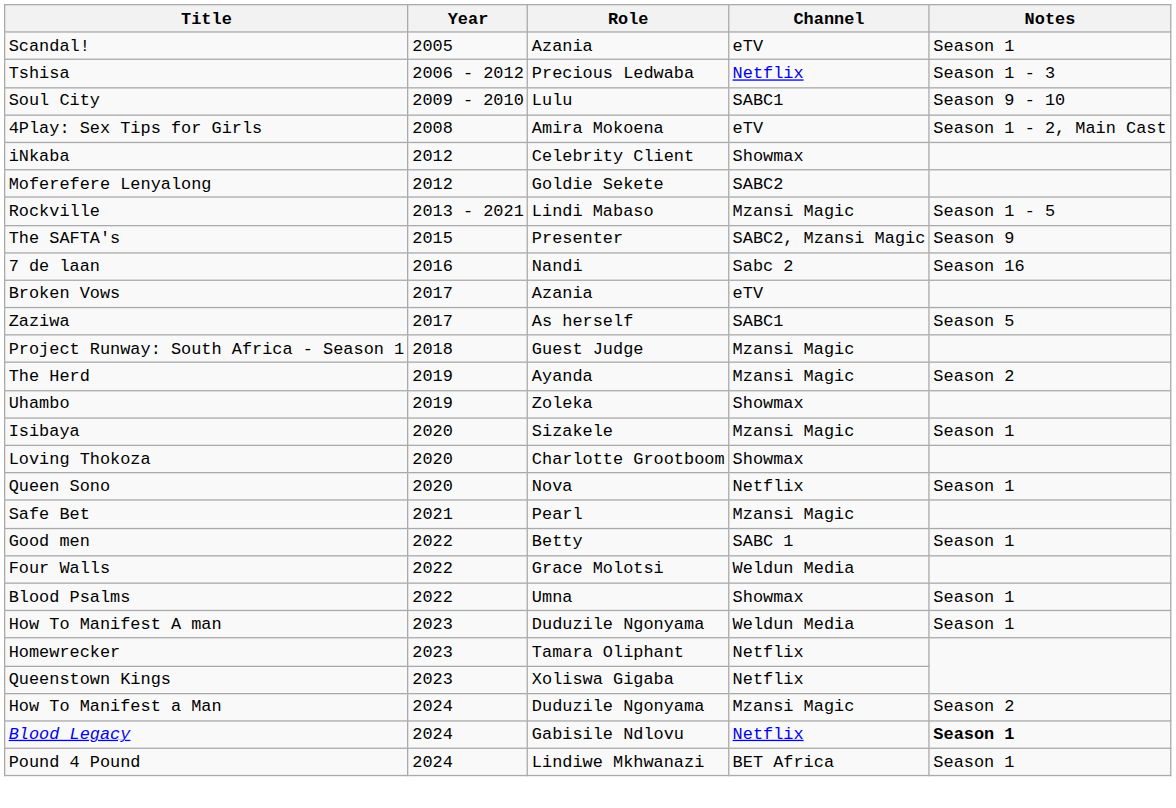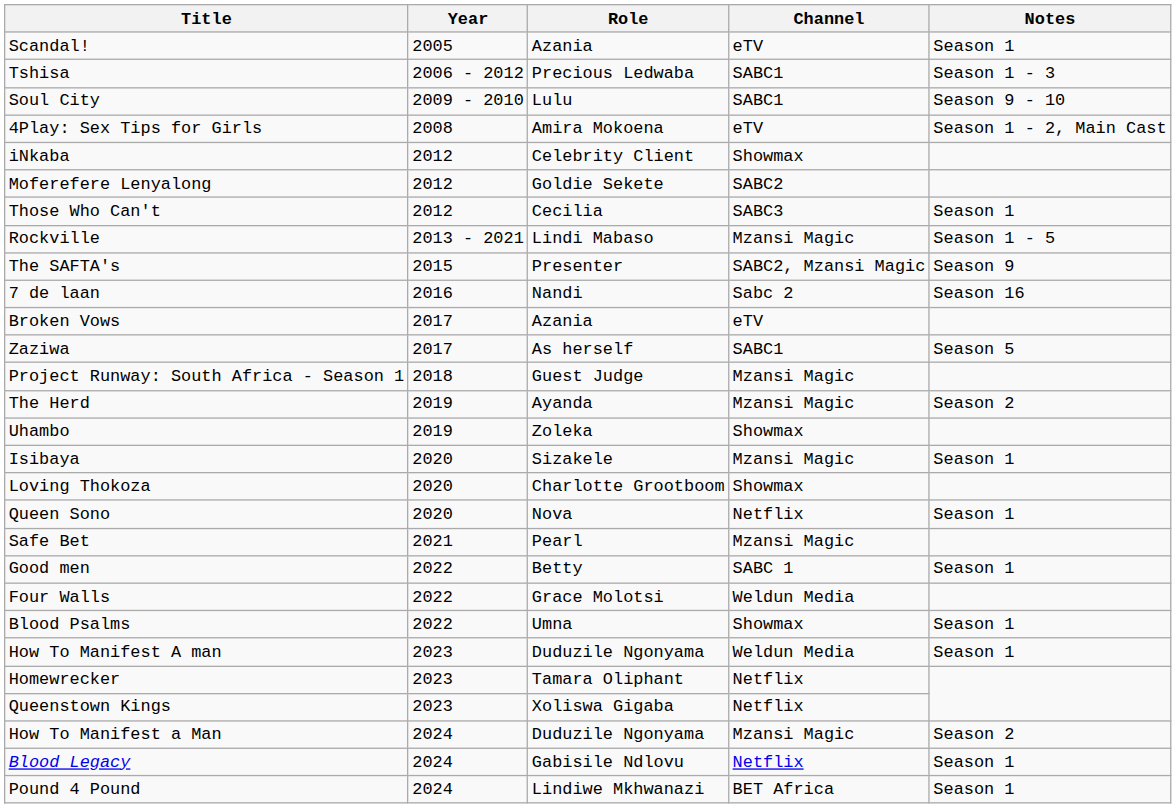Tshisa | Channel: Netflix -> SABC1
+ row: Those Who Can't | 2012 | Cecilia | SABC3 | Season 1
Blood Legacy | Notes: bold -> normal
